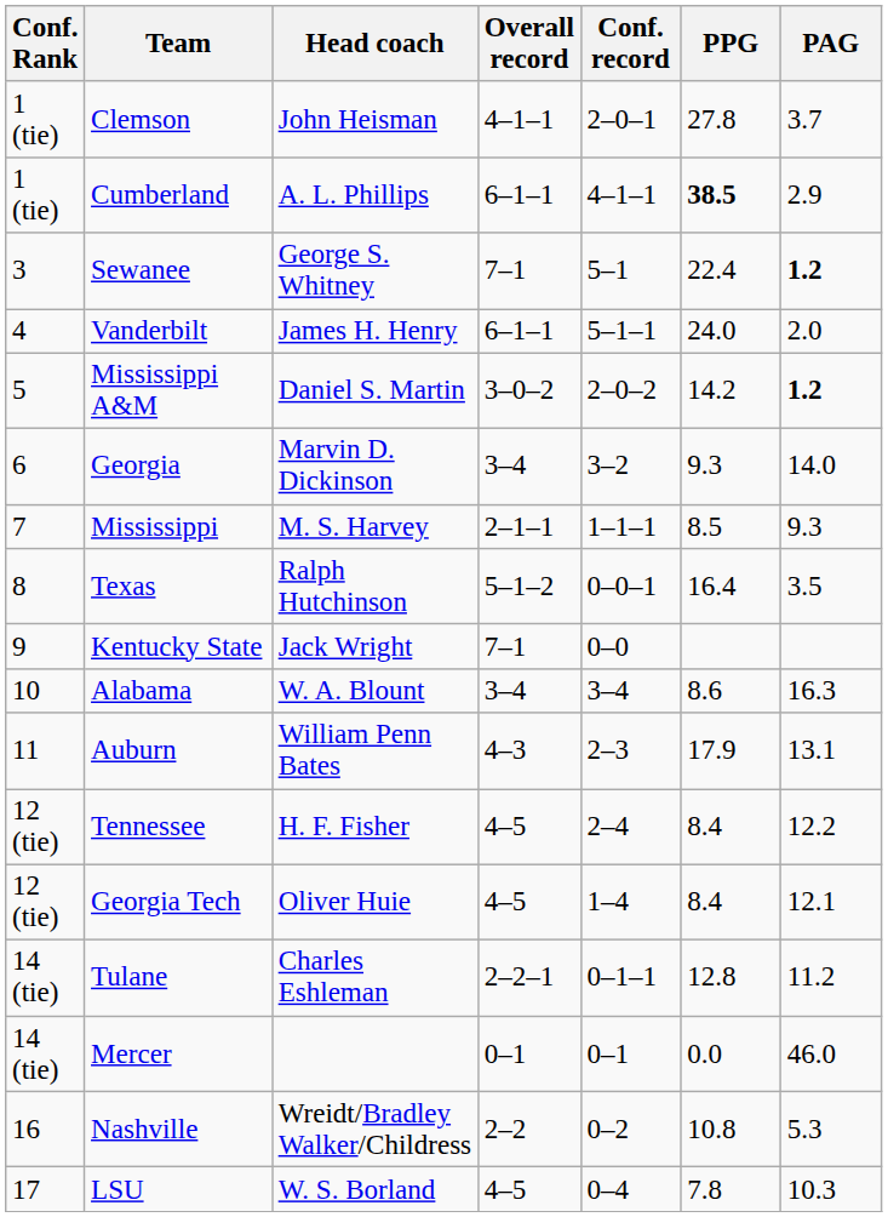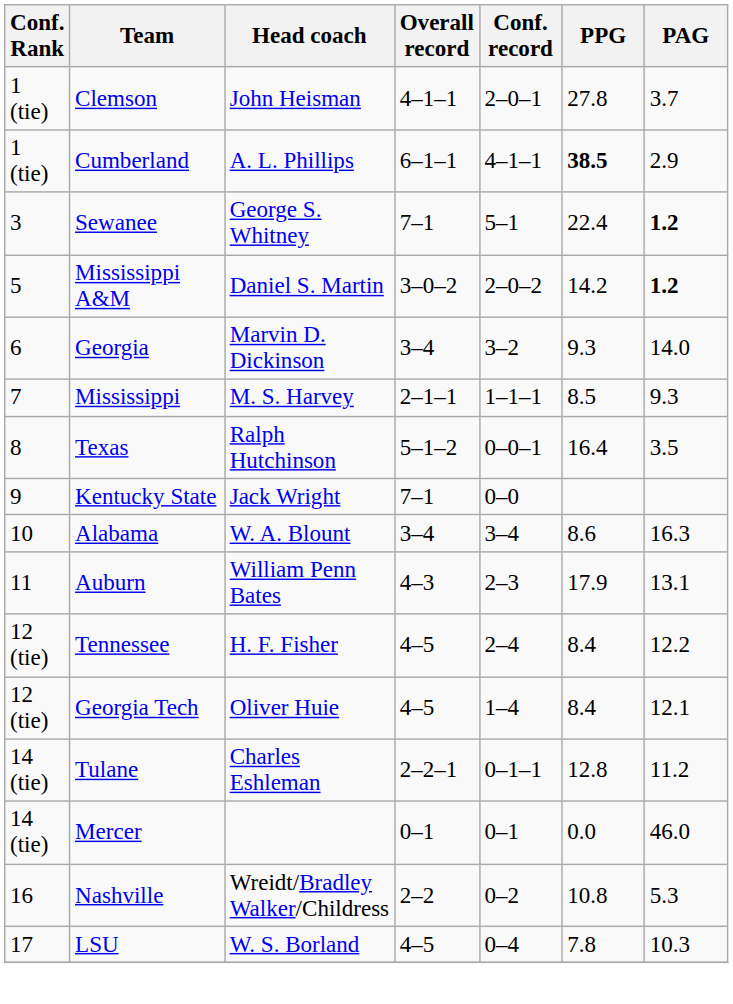- row: 4 | Vanderbilt | James H. Henry | 6–1–1 | 5–1–1 | 24.0 | 2.0
